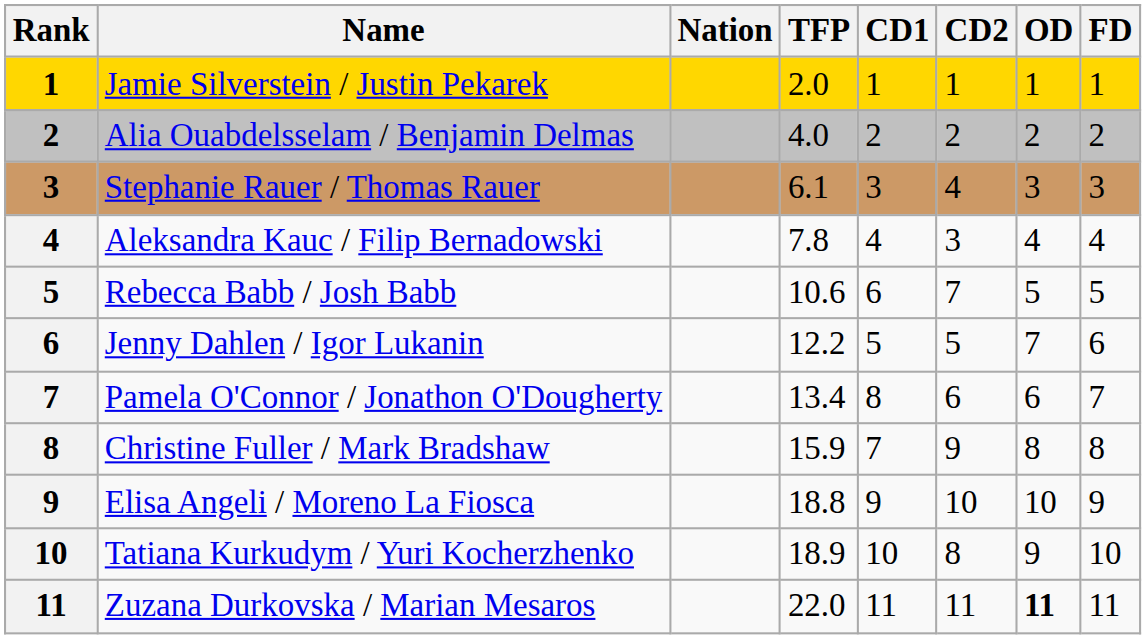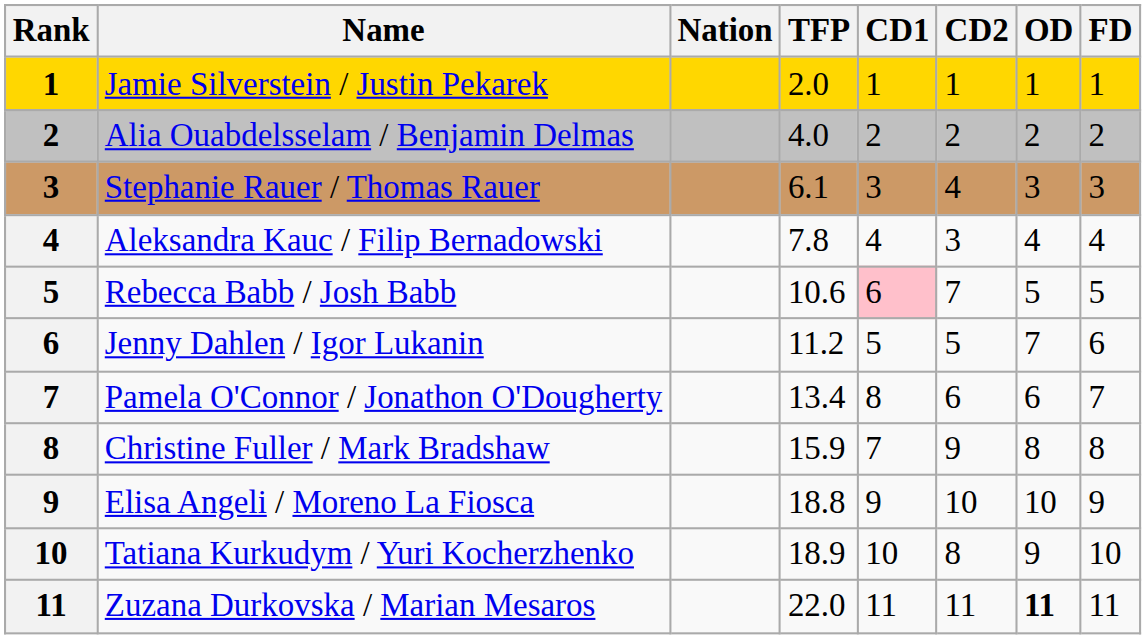Rebecca Babb / Josh Babb | CD1: no background -> pink background
Jenny Dahlen / Igor Lukanin | TFP: 12.2 -> 11.2
